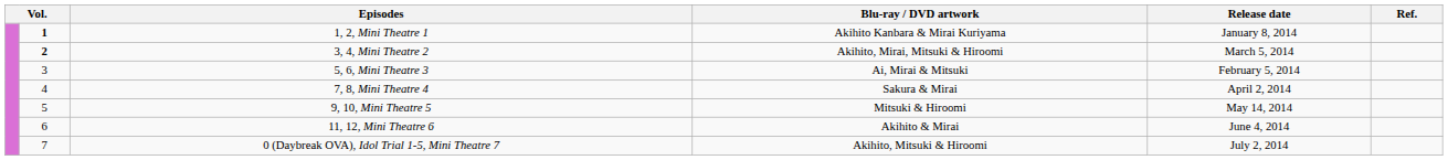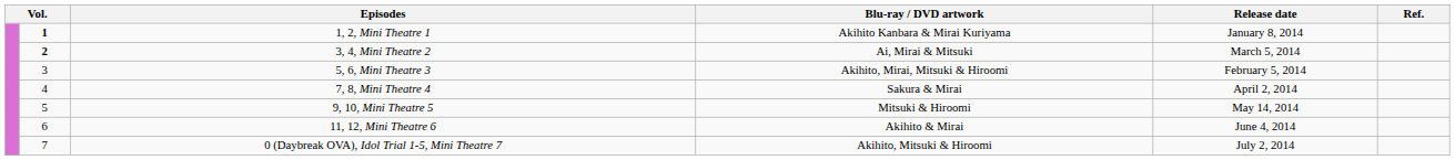3, 4, Mini Theatre 2 | Blu-ray / DVD artwork: Akihito, Mirai, Mitsuki & Hiroomi -> Ai, Mirai & Mitsuki
5, 6, Mini Theatre 3 | Blu-ray / DVD artwork: Ai, Mirai & Mitsuki -> Akihito, Mirai, Mitsuki & Hiroomi
